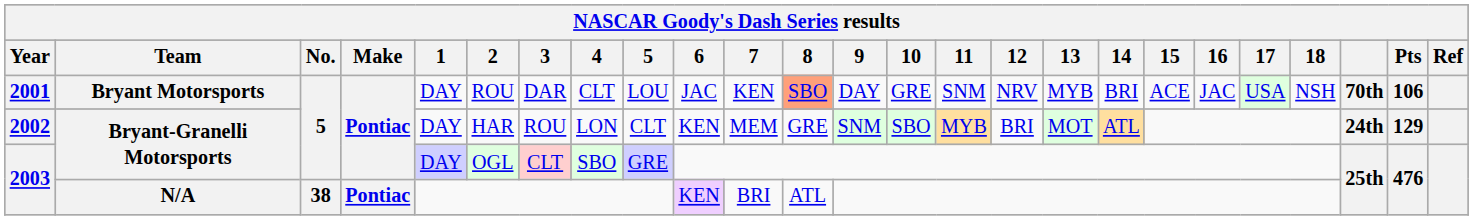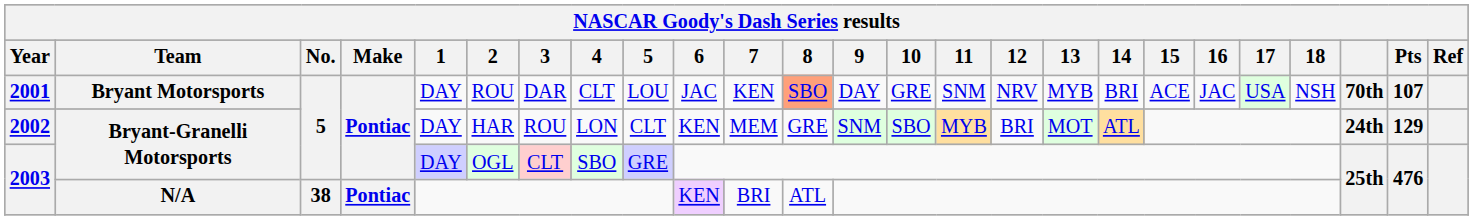2001 | Pts: 106 -> 107
